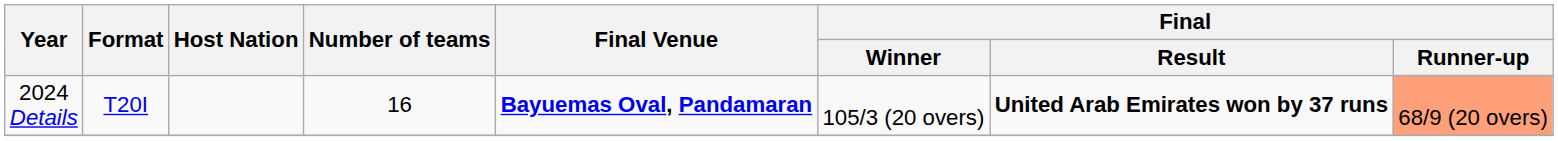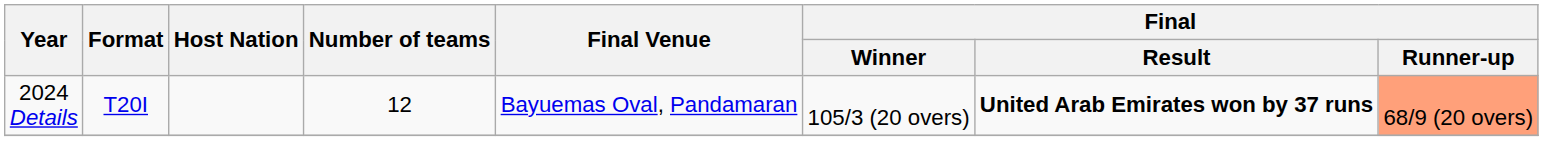2024 Details | Number of teams: 16 -> 12
2024 Details | Final Venue: bold -> normal
